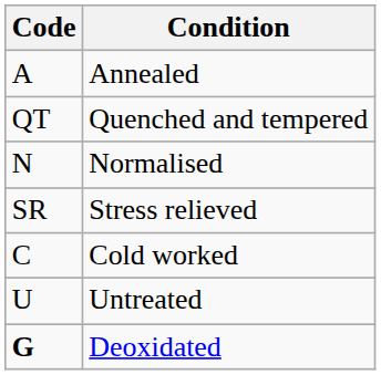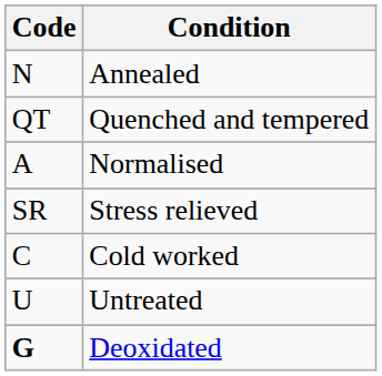Annealed | Code: A -> N
Normalised | Code: N -> A
